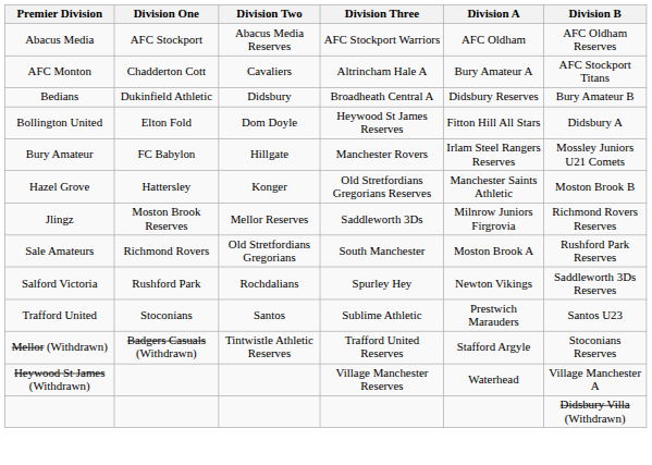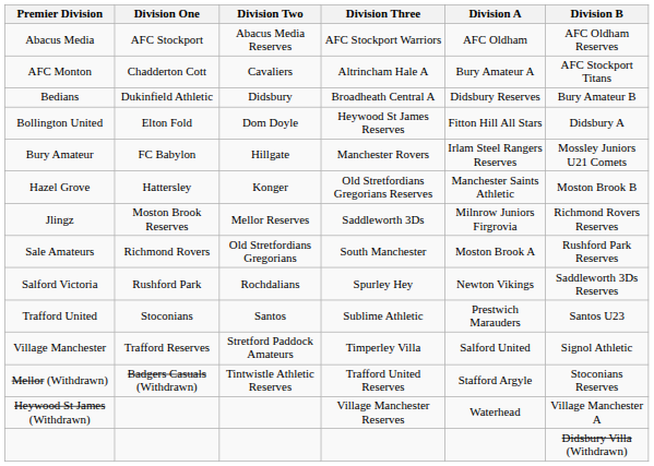+ row: Village Manchester | Trafford Reserves | Stretford Paddock Amateurs | Timperley Villa | Salford United | Signol Athletic
